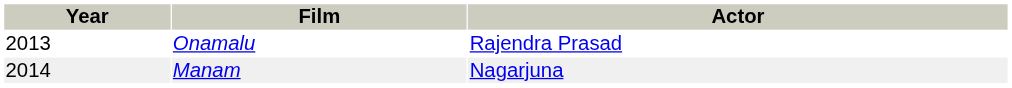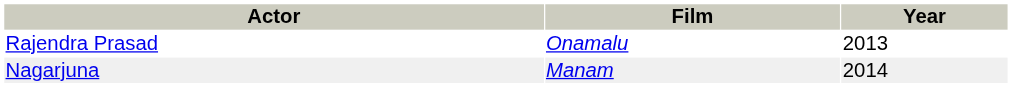columns swapped: Year <-> Actor
